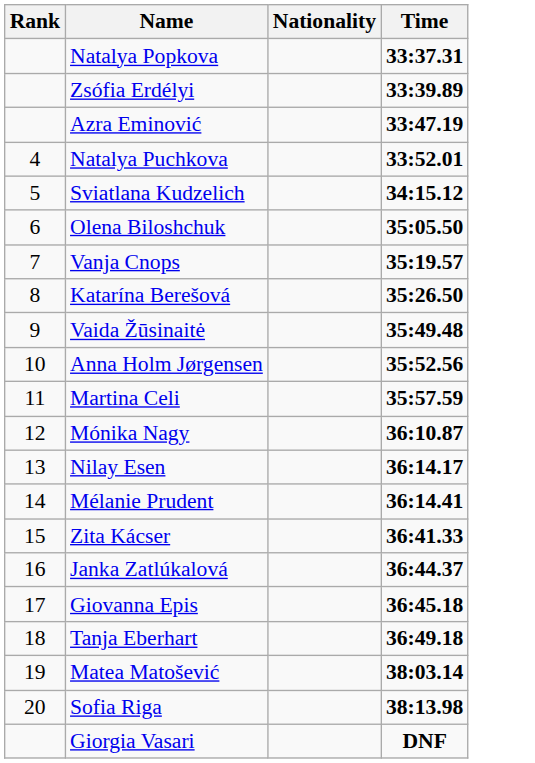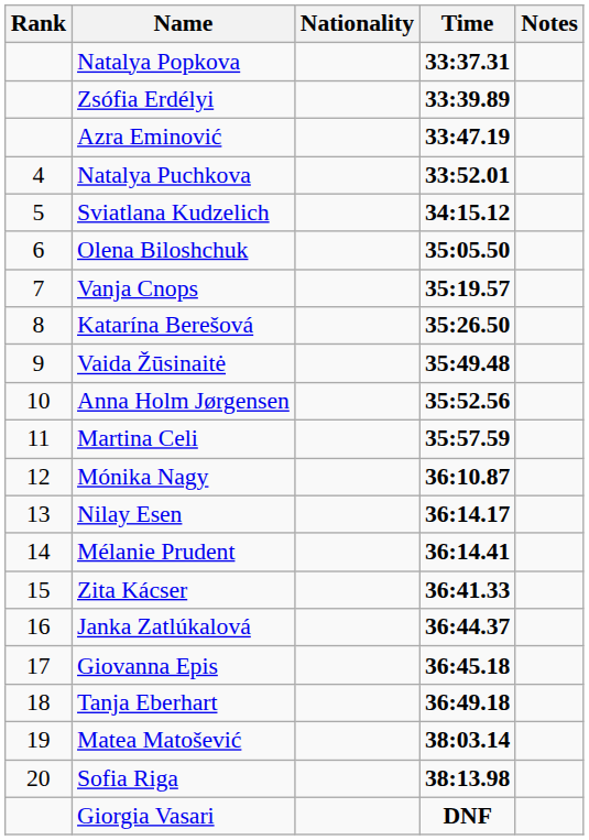+ column: Notes
